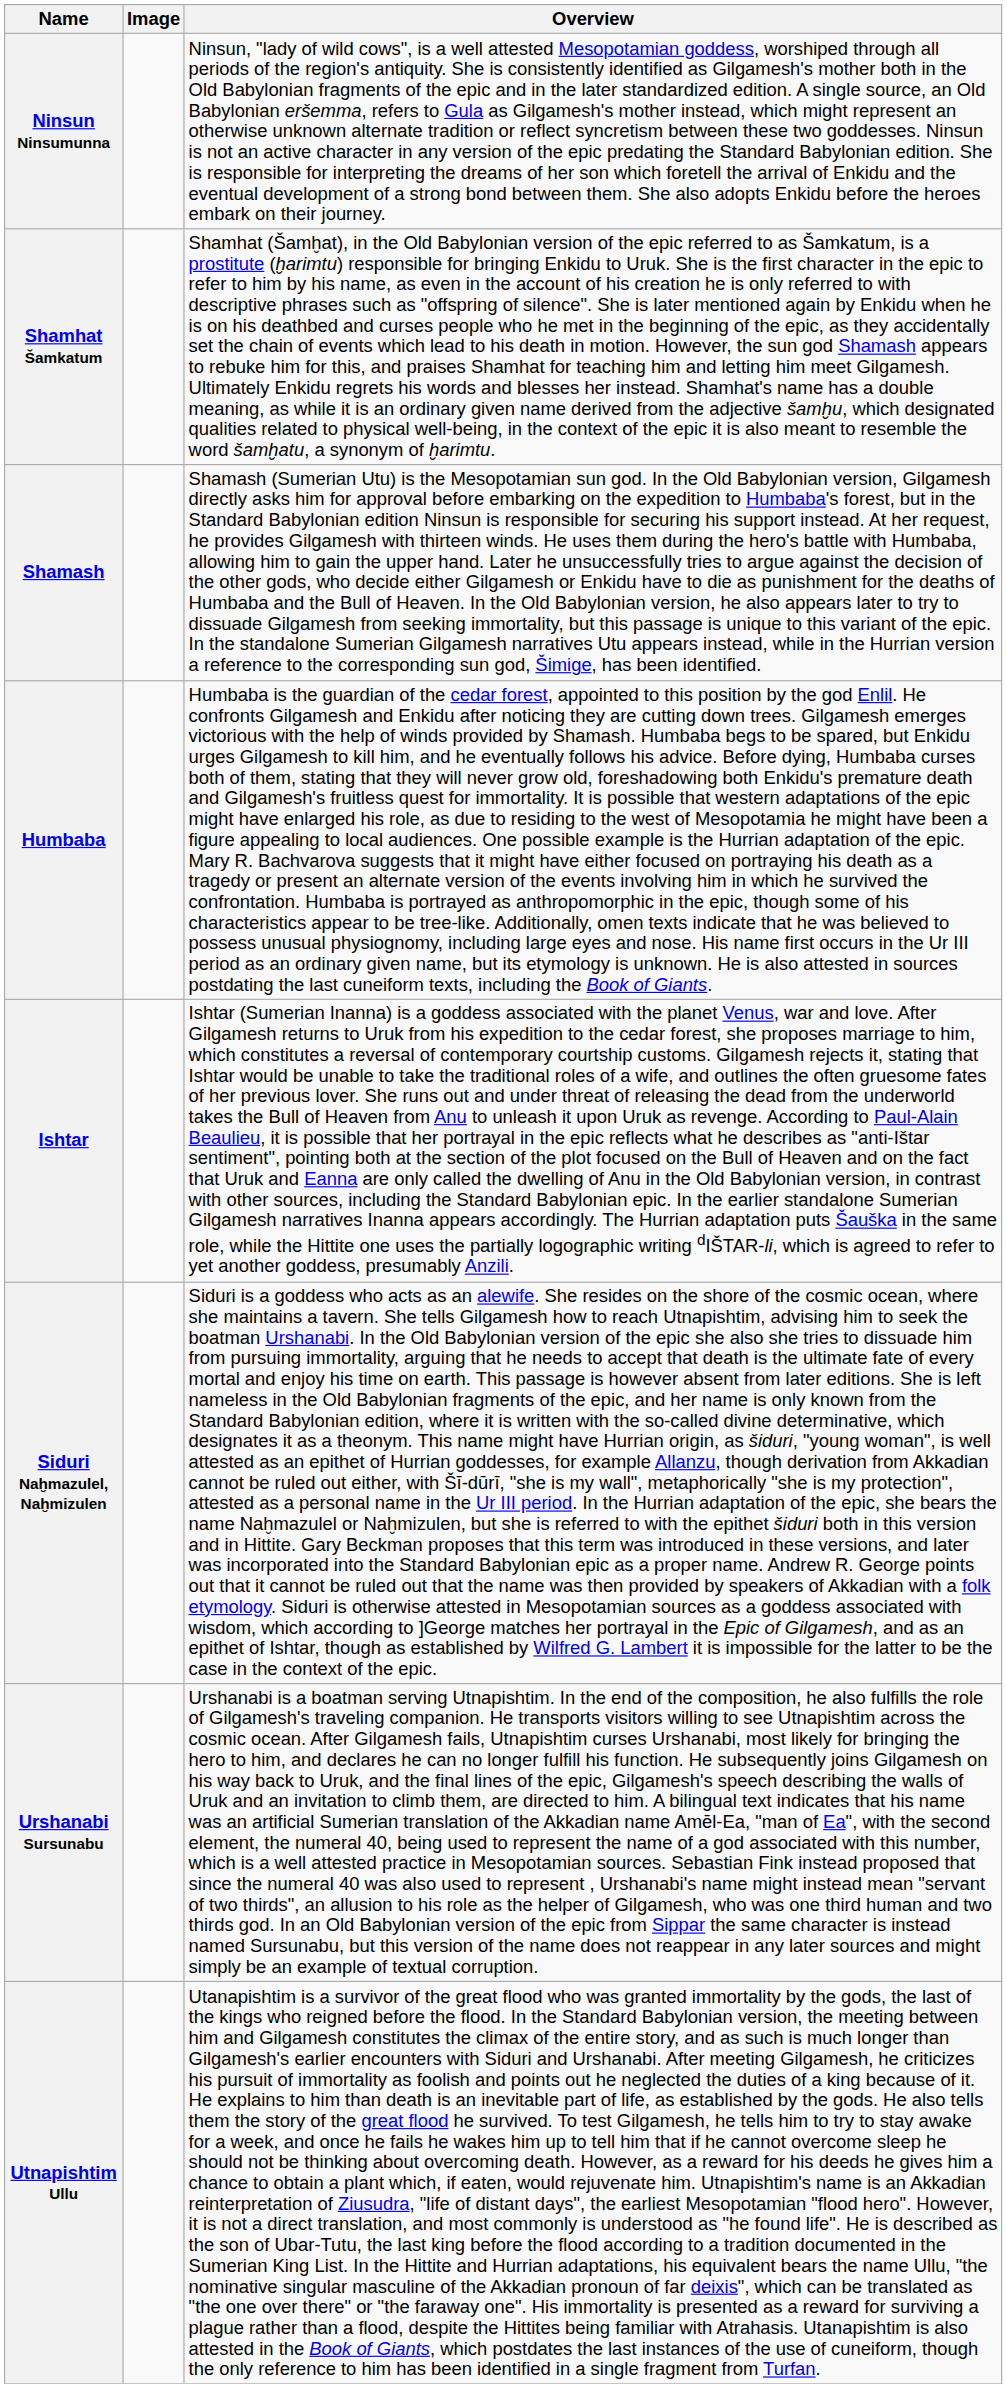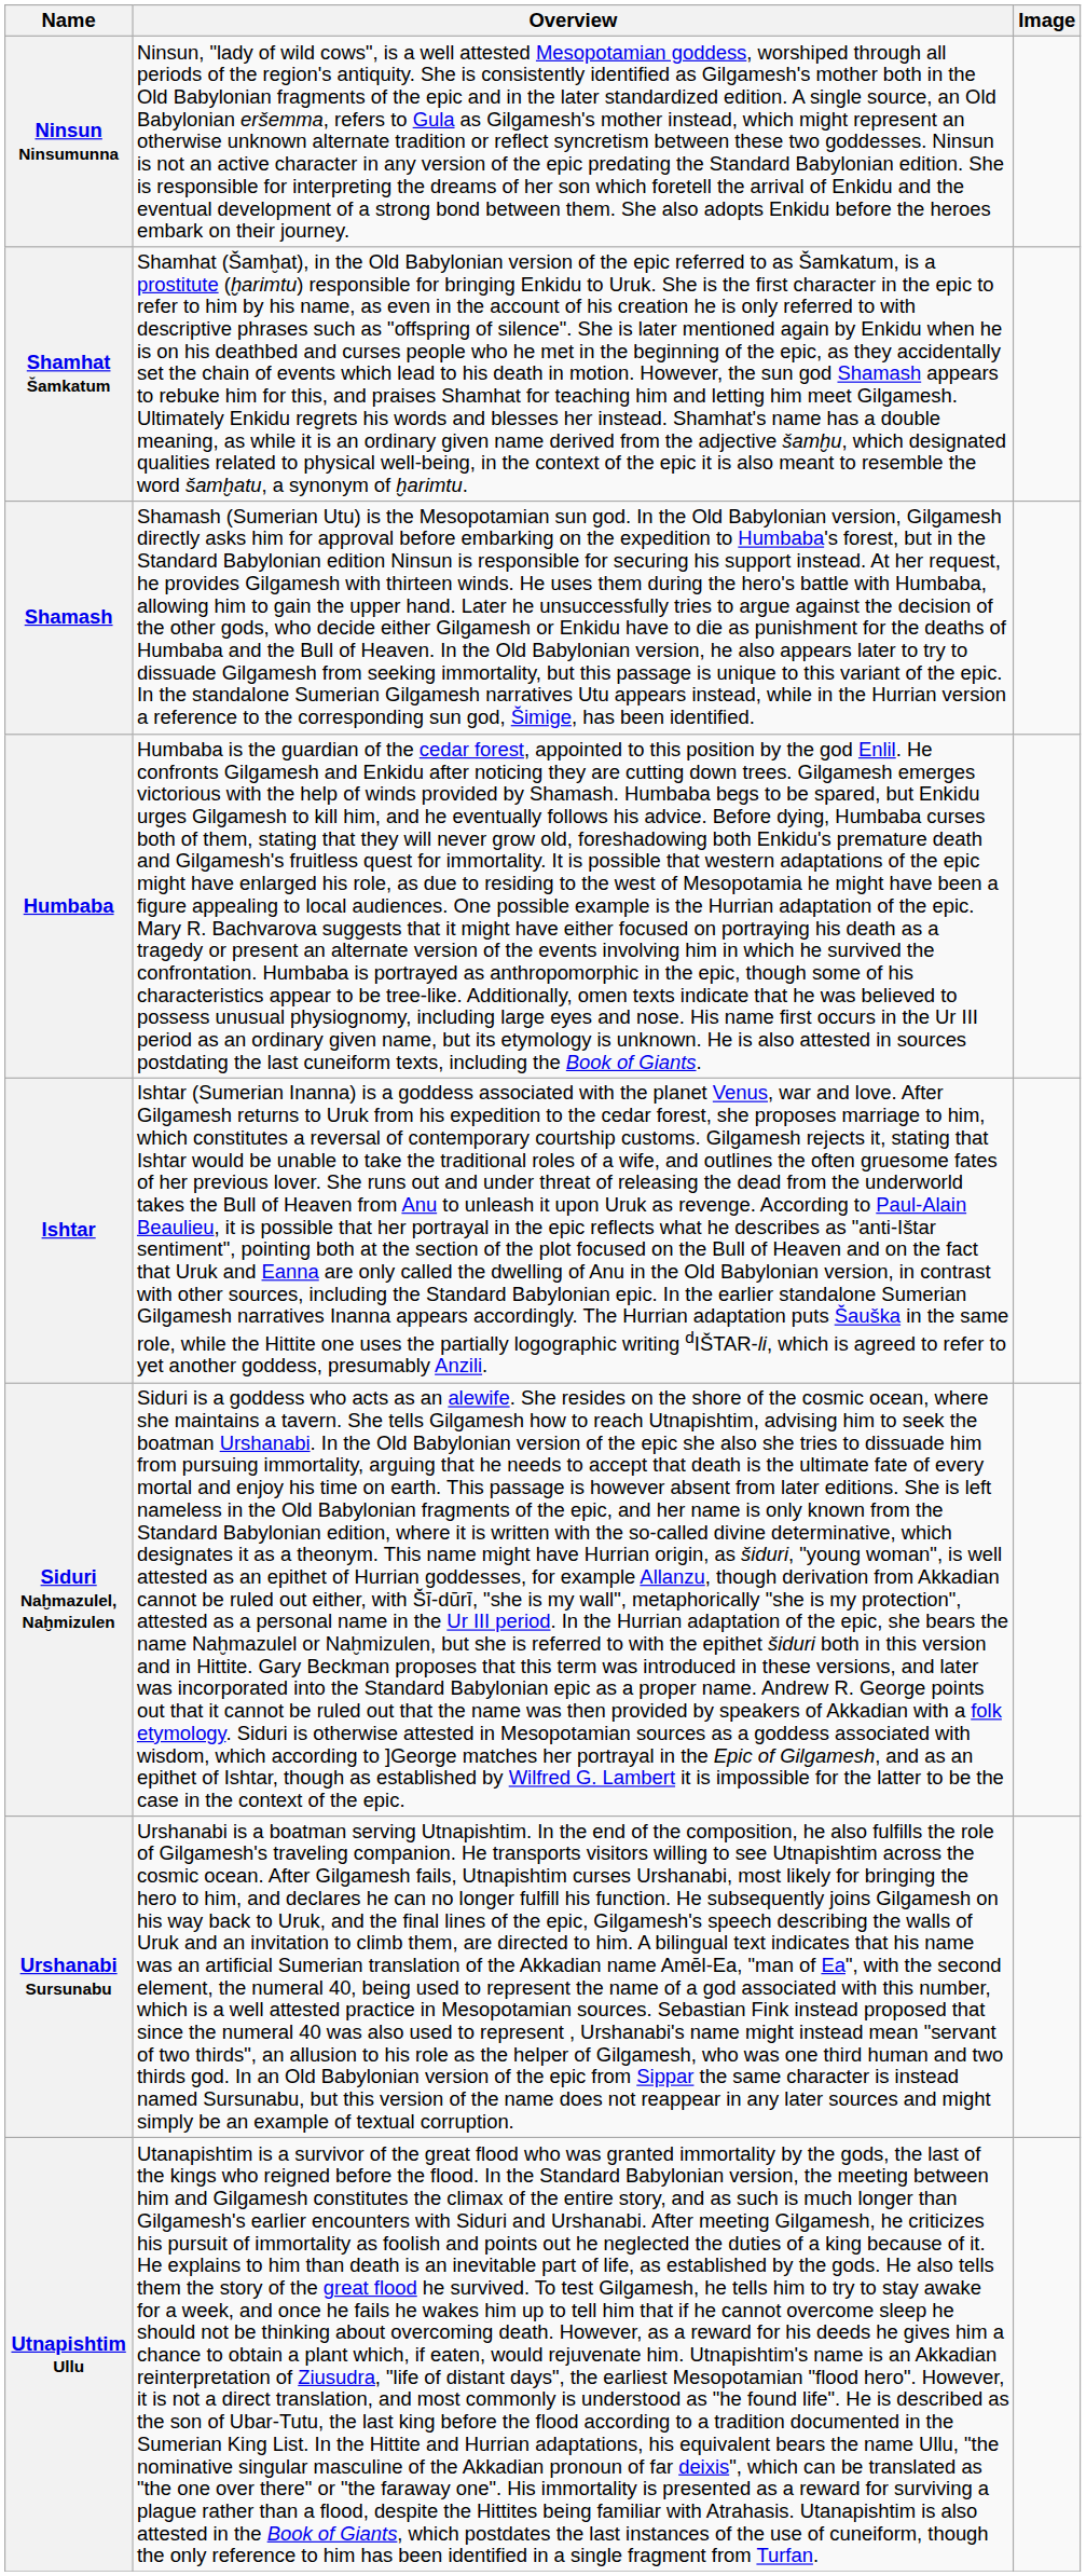columns swapped: Image <-> Overview
